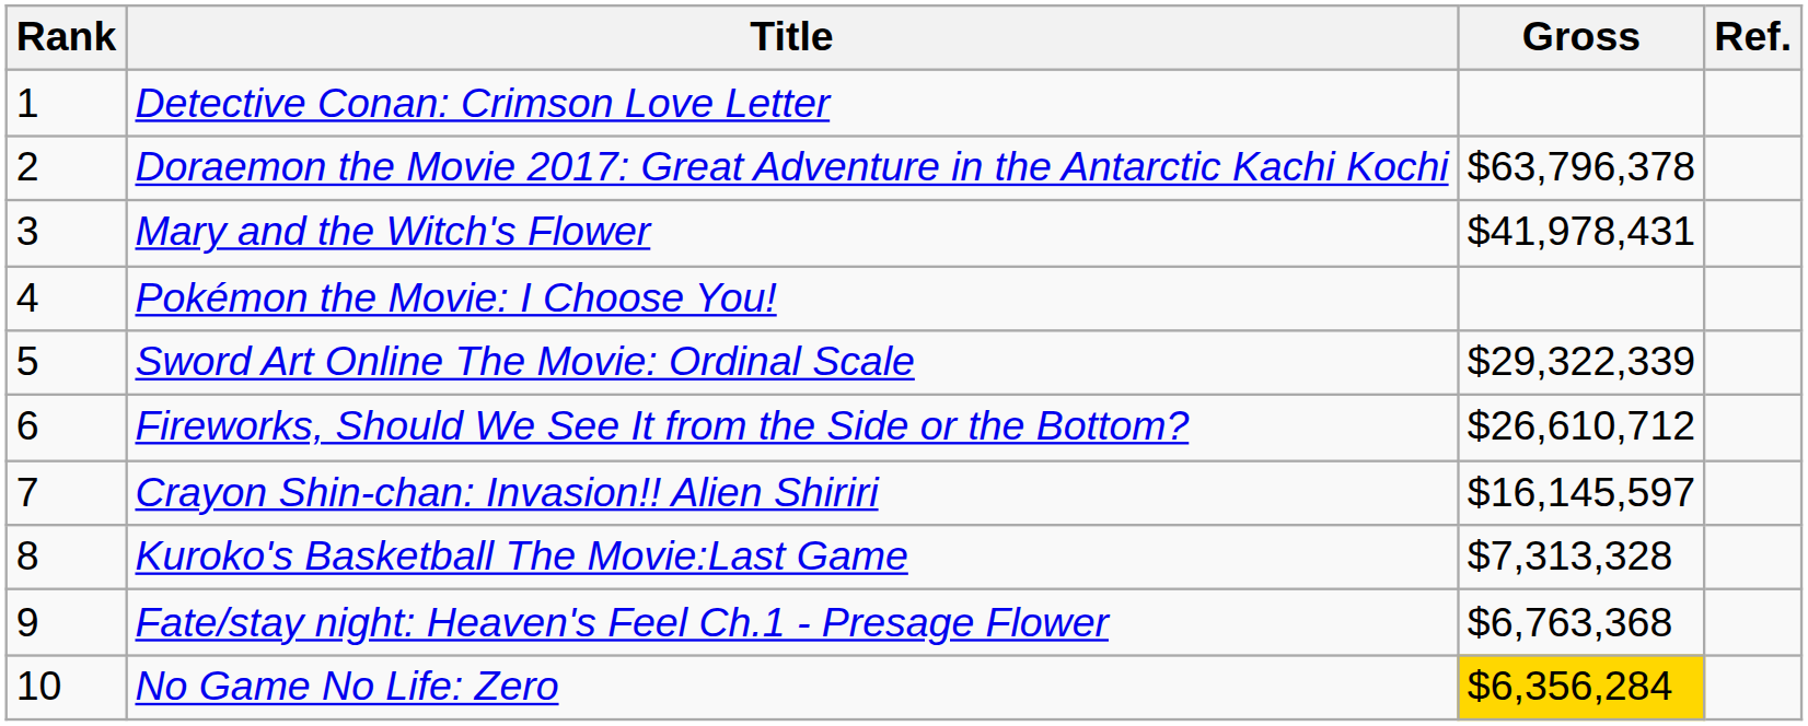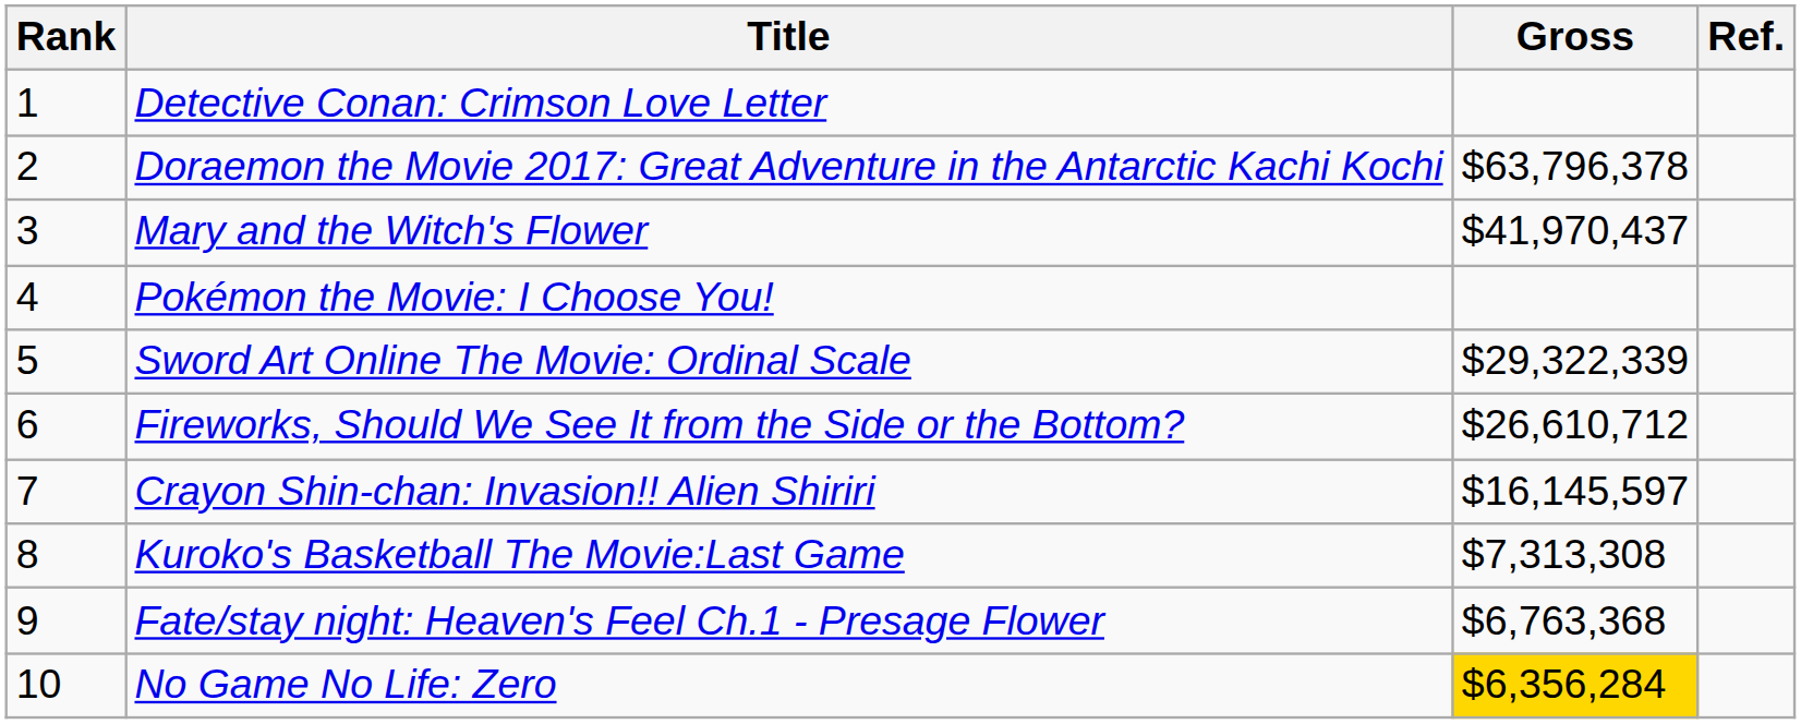Mary and the Witch's Flower | Gross: $41,978,431 -> $41,970,437
Kuroko's Basketball The Movie:Last Game | Gross: $7,313,328 -> $7,313,308
